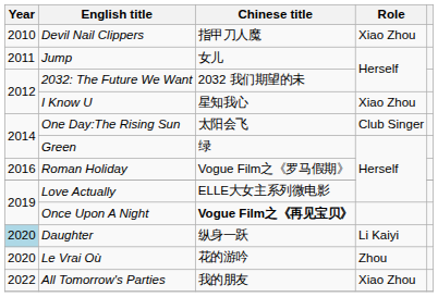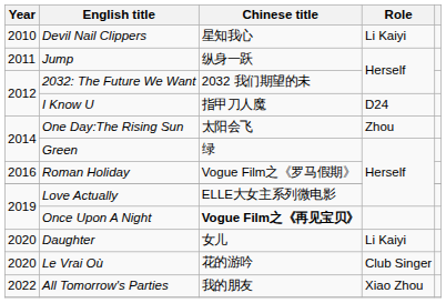Devil Nail Clippers | Chinese title: 指甲刀人魔 -> 星知我心
Devil Nail Clippers | Role: Xiao Zhou -> Li Kaiyi
Jump | Chinese title: 女儿 -> 纵身一跃
I Know U | Chinese title: 星知我心 -> 指甲刀人魔
I Know U | Role: Xiao Zhou -> D24
One Day:The Rising Sun | Role: Club Singer -> Zhou
Daughter | Year: lightblue background -> no background
Daughter | Chinese title: 纵身一跃 -> 女儿
Le Vrai Où | Role: Zhou -> Club Singer
